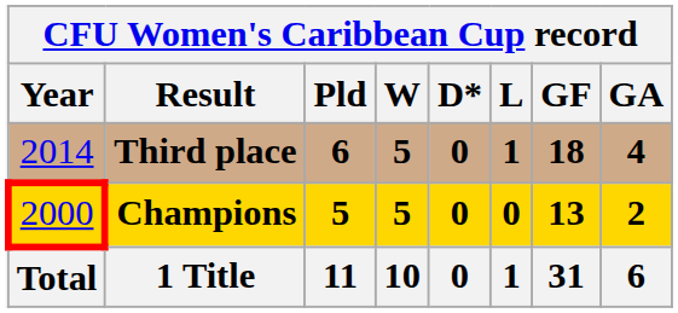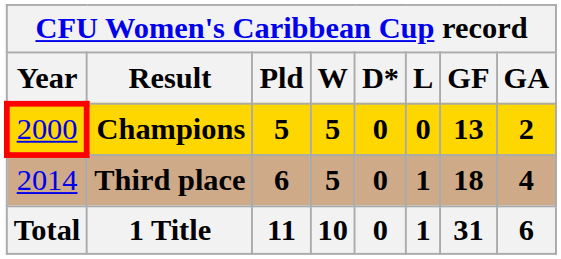rows swapped: Champions <-> Third place
